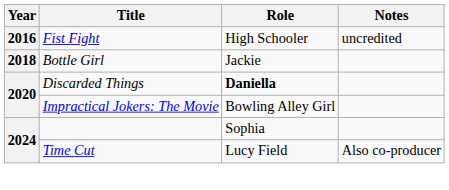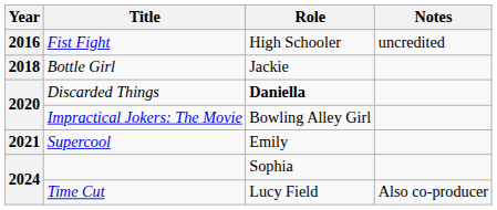+ row: 2021 | Supercool | Emily
